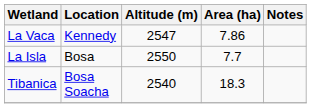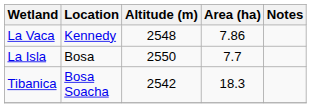La Vaca | Altitude (m): 2547 -> 2548
Tibanica | Altitude (m): 2540 -> 2542
